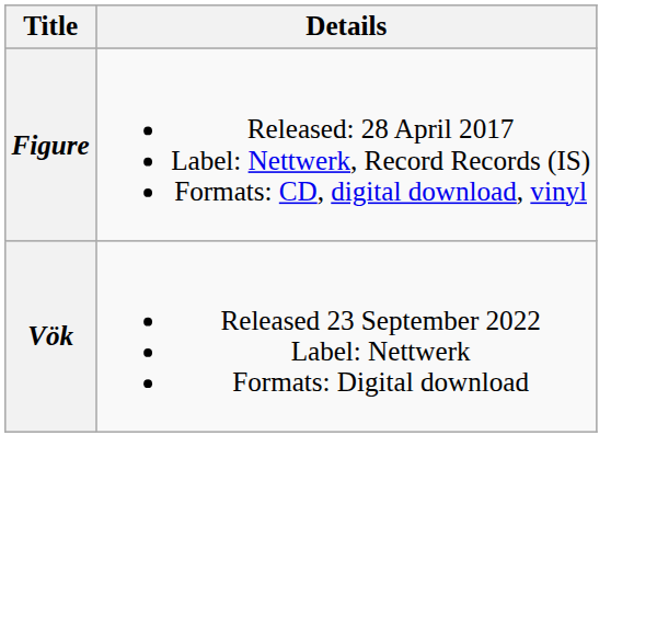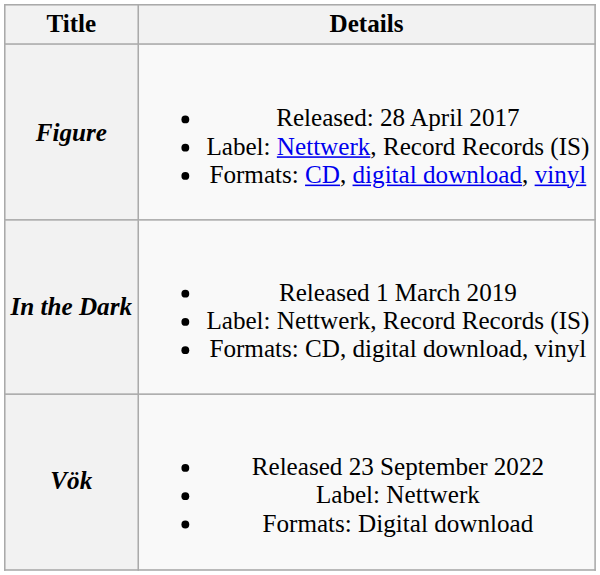+ row: In the Dark | Released 1 March 2019 Label: Nettwerk, Record Records (IS) Formats: CD, digital download, vinyl
